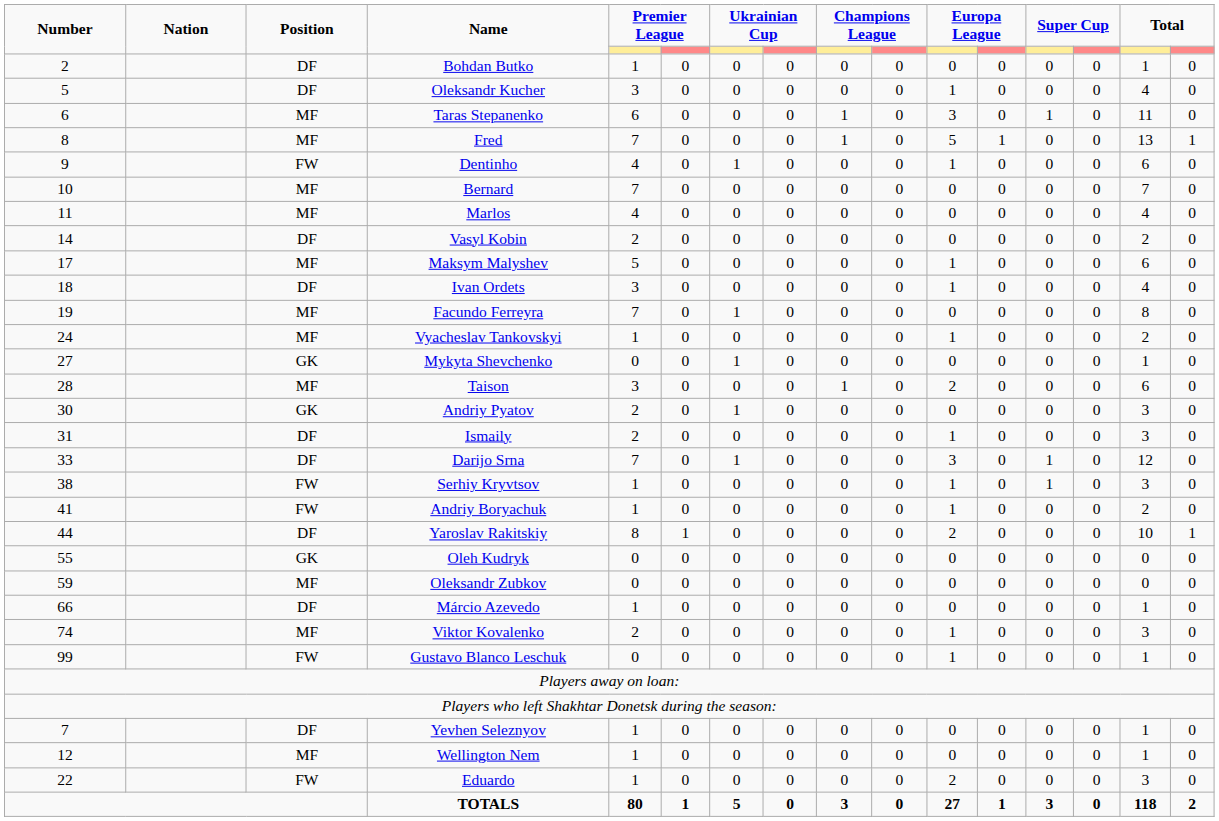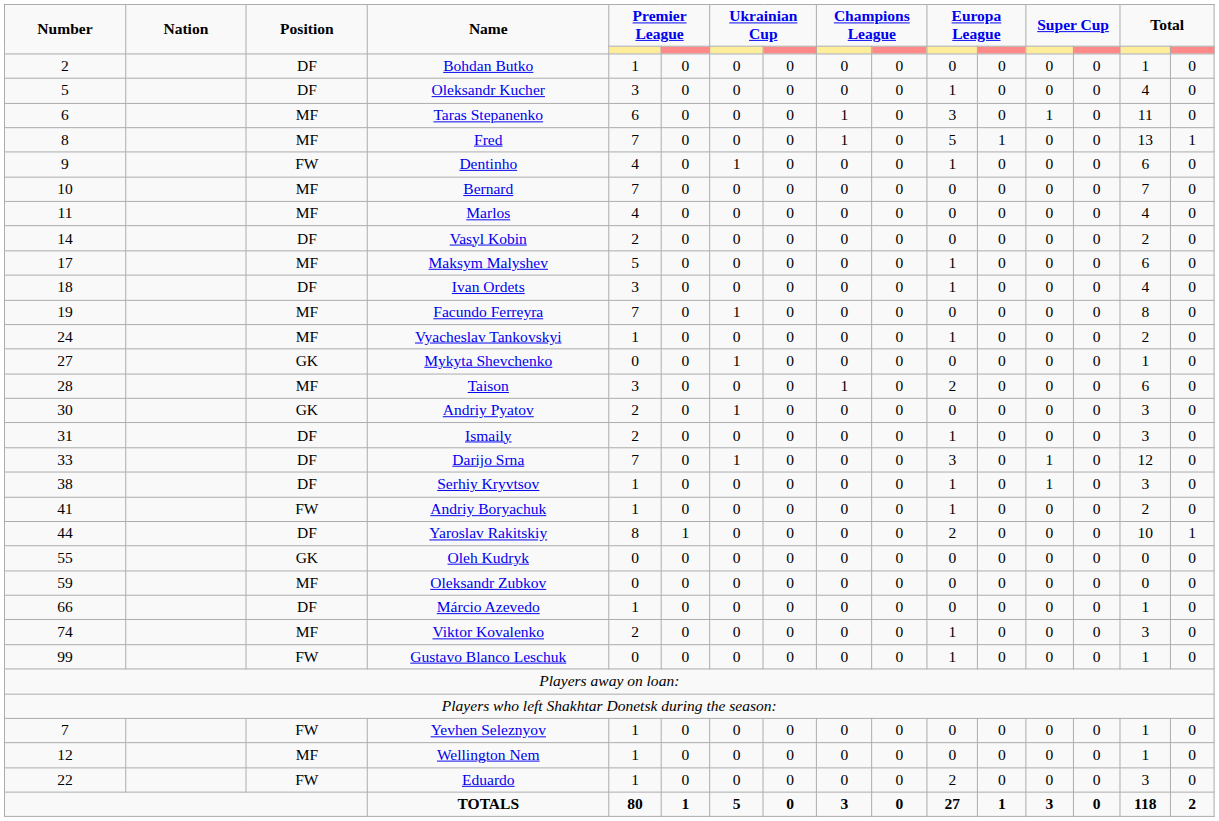Serhiy Kryvtsov | Position: FW -> DF
Yevhen Seleznyov | Position: DF -> FW
